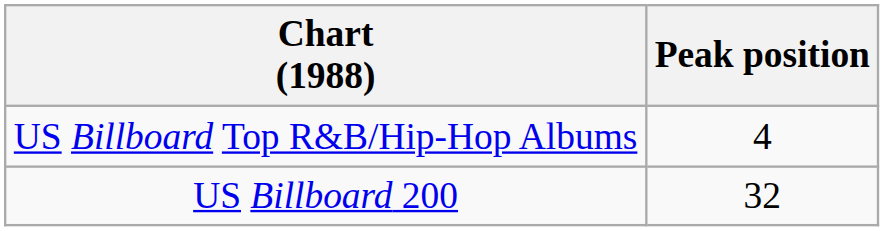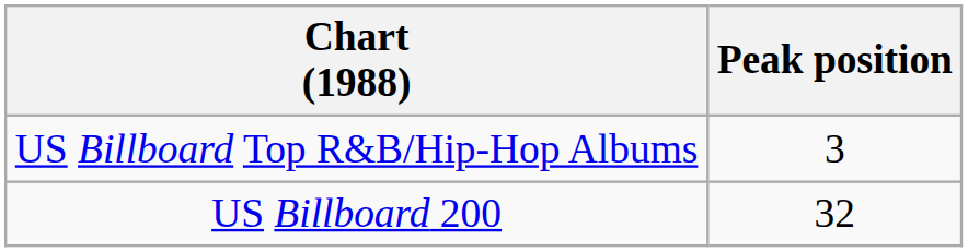US Billboard Top R&B/Hip-Hop Albums | Peak position: 4 -> 3
